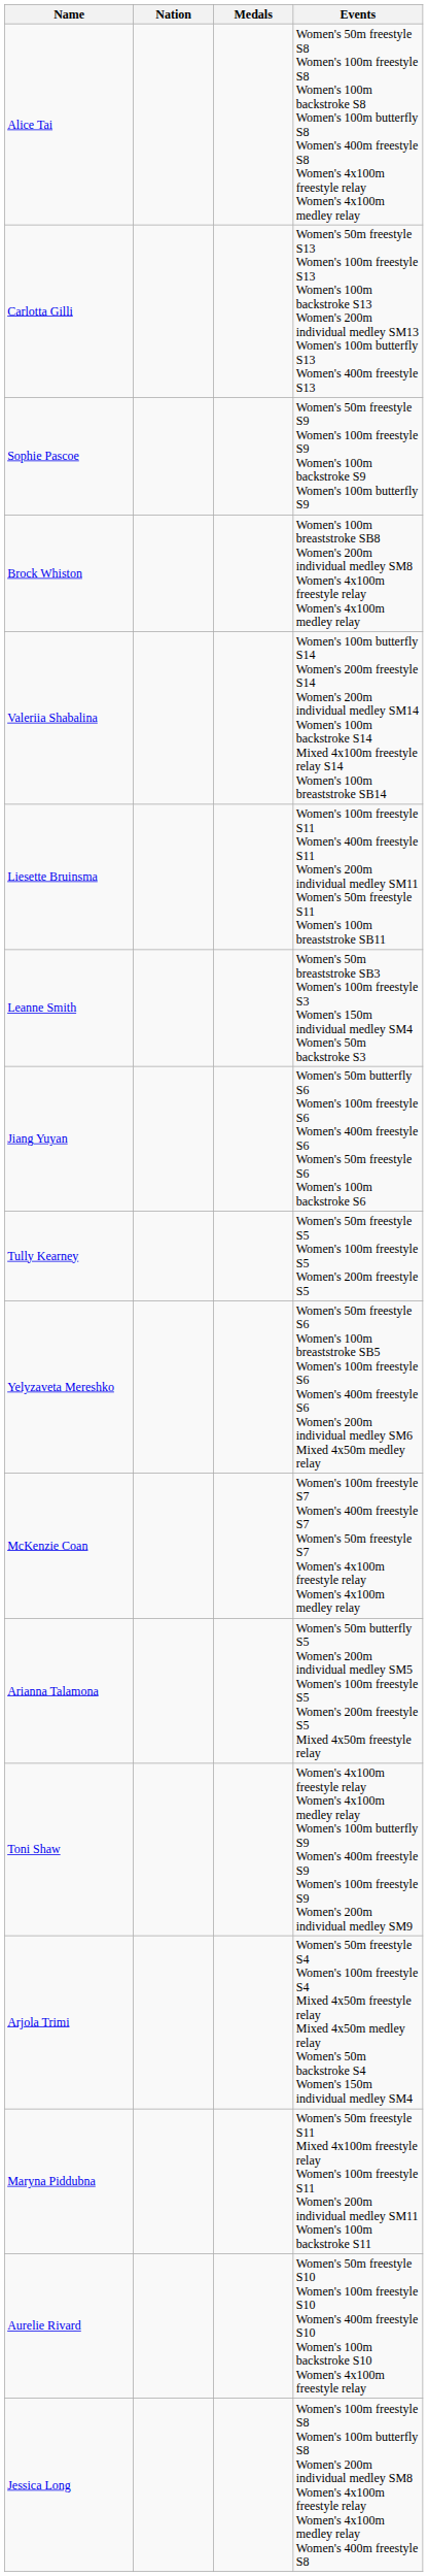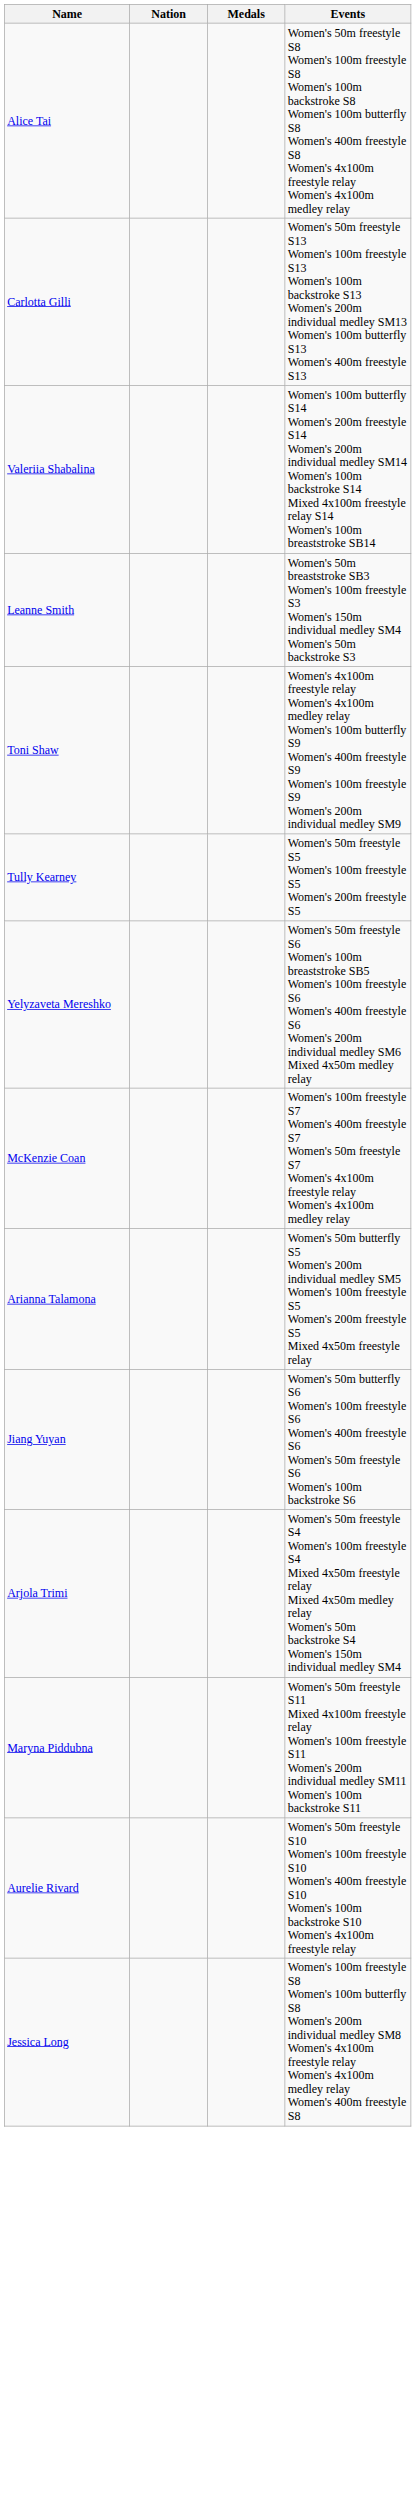- row: Sophie Pascoe | Women's 50m freestyle S9 Women's 100m freestyle S9 Women's 100m backstroke S9 Women's 100m butterfly S9
- row: Brock Whiston | Women's 100m breaststroke SB8 Women's 200m individual medley SM8 Women's 4x100m freestyle relay Women's 4x100m medley relay
- row: Liesette Bruinsma | Women's 100m freestyle S11 Women's 400m freestyle S11 Women's 200m individual medley SM11 Women's 50m freestyle S11 Women's 100m breaststroke SB11
rows swapped: Jiang Yuyan <-> Toni Shaw
